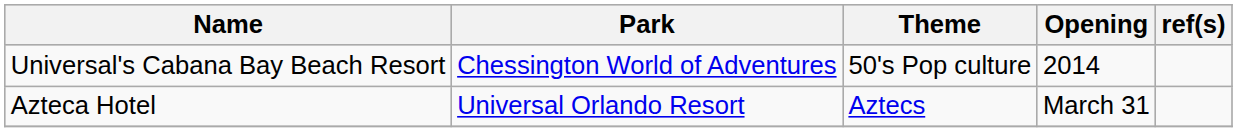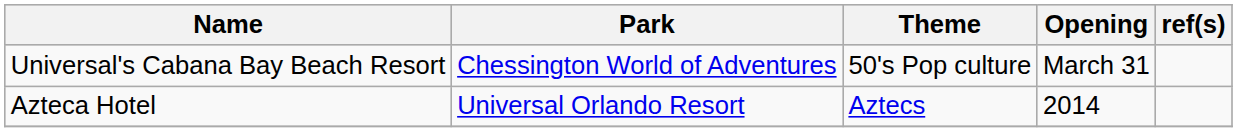Universal's Cabana Bay Beach Resort | Opening: 2014 -> March 31
Azteca Hotel | Opening: March 31 -> 2014
